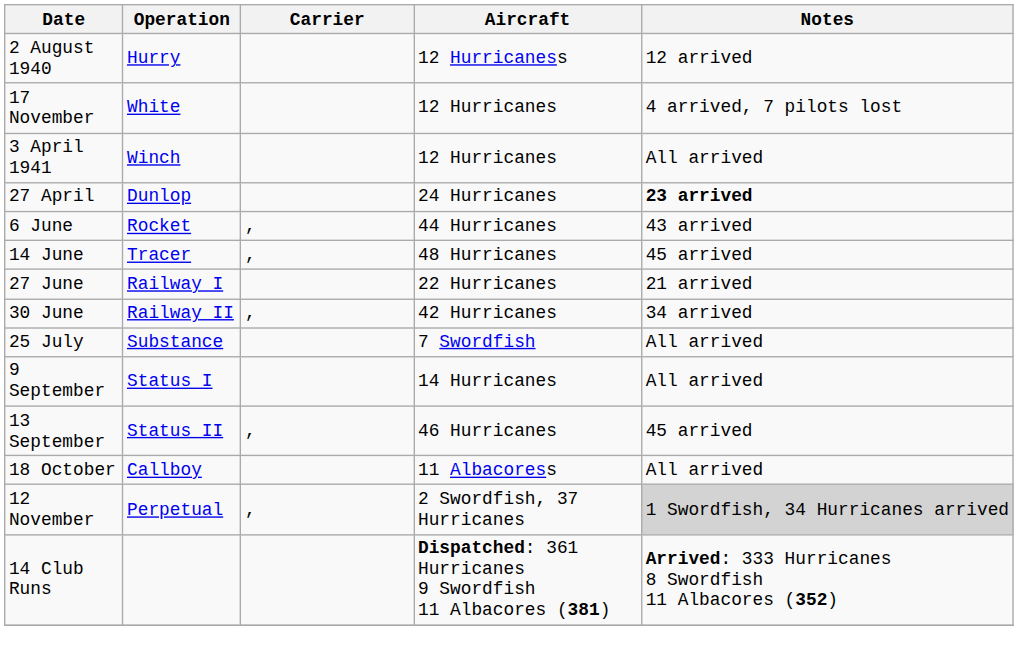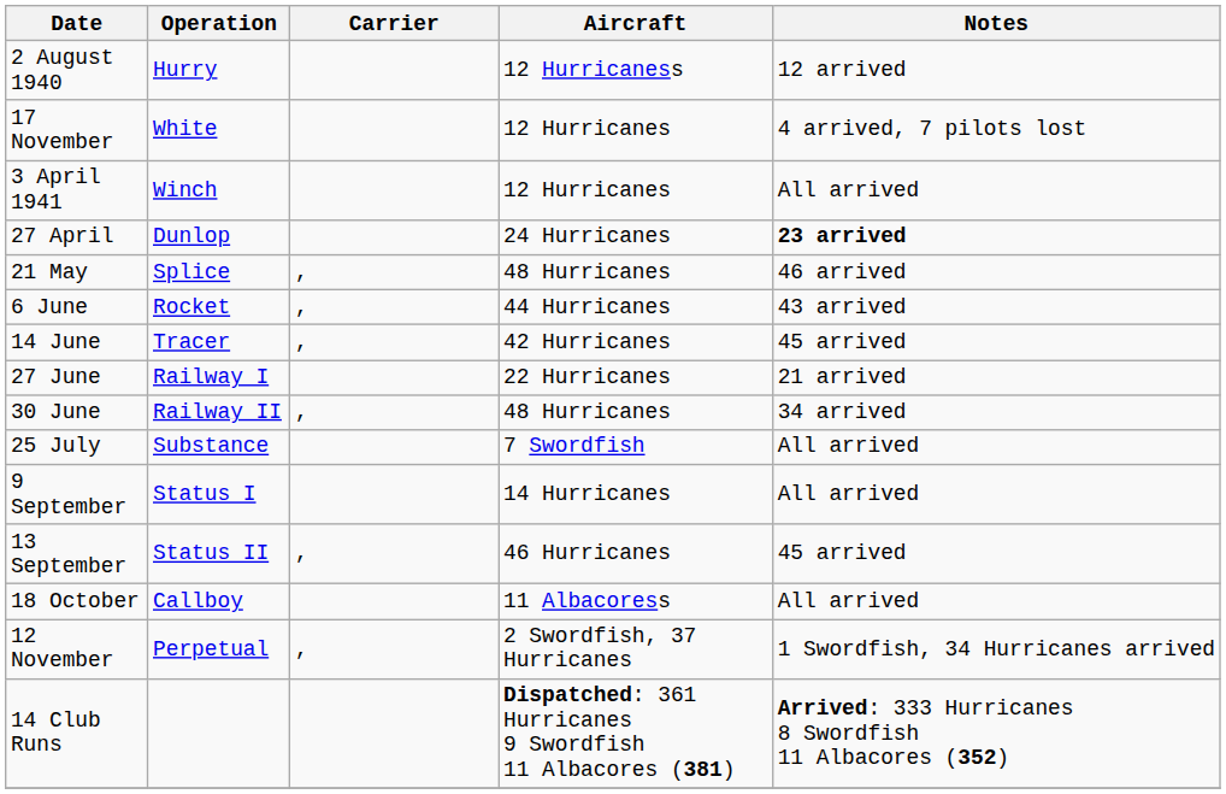+ row: 21 May | Splice | , | 48 Hurricanes | 46 arrived
14 June | Aircraft: 48 Hurricanes -> 42 Hurricanes
30 June | Aircraft: 42 Hurricanes -> 48 Hurricanes
12 November | Notes: lightgrey background -> no background
